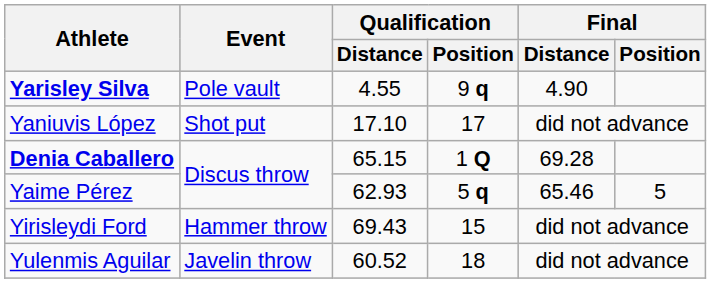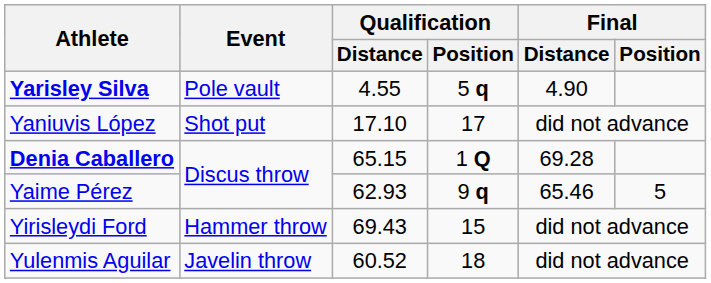Yarisley Silva | Qualification / Position: 9 q -> 5 q
Yaime Pérez | Qualification / Position: 5 q -> 9 q
